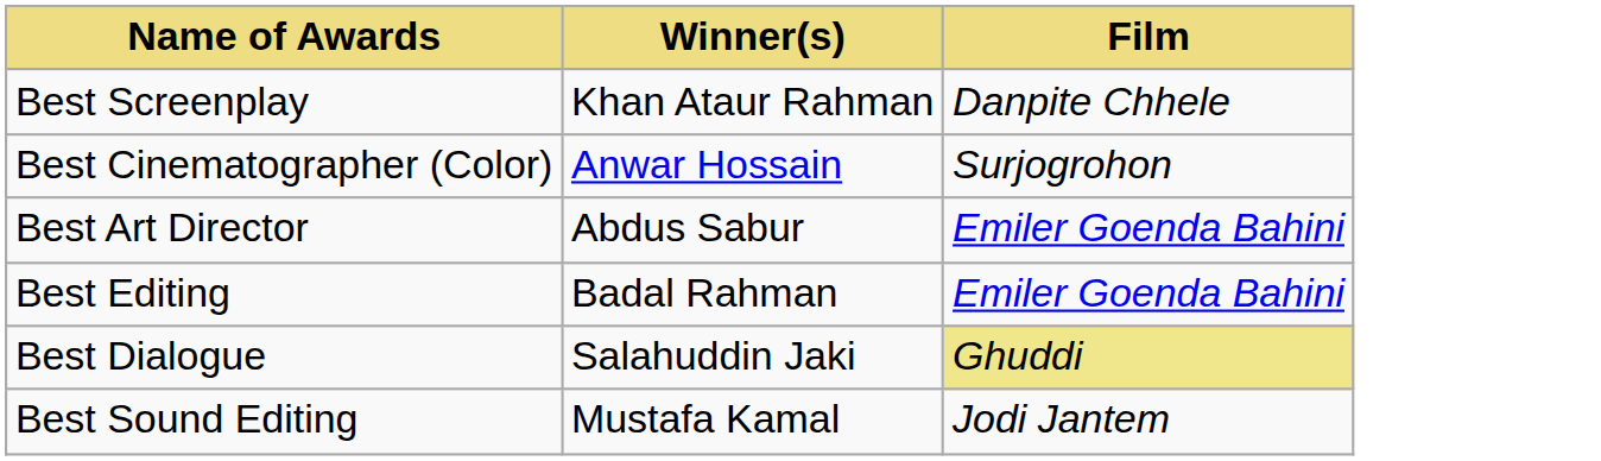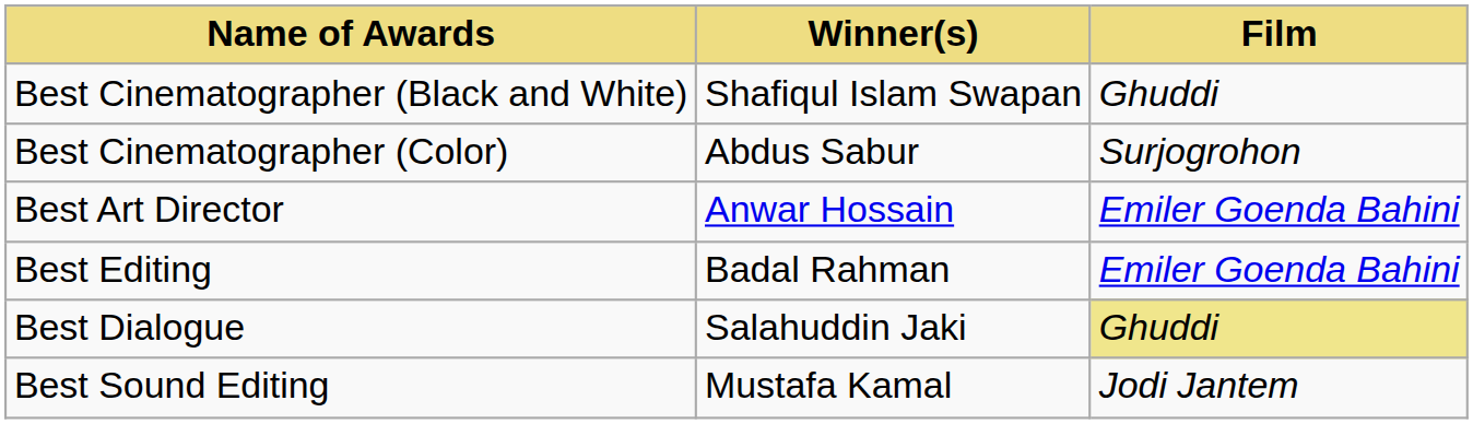- row: Best Screenplay | Khan Ataur Rahman | Danpite Chhele
+ row: Best Cinematographer (Black and White) | Shafiqul Islam Swapan | Ghuddi
Best Cinematographer (Color) | Winner(s): Anwar Hossain -> Abdus Sabur
Best Art Director | Winner(s): Abdus Sabur -> Anwar Hossain
